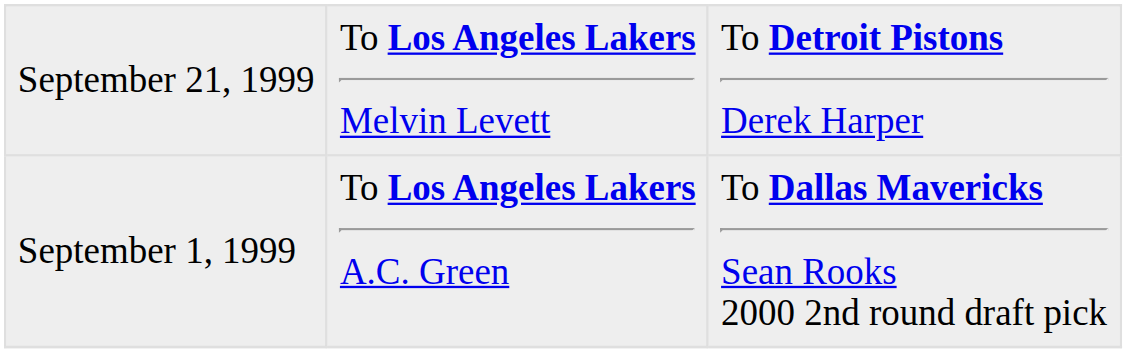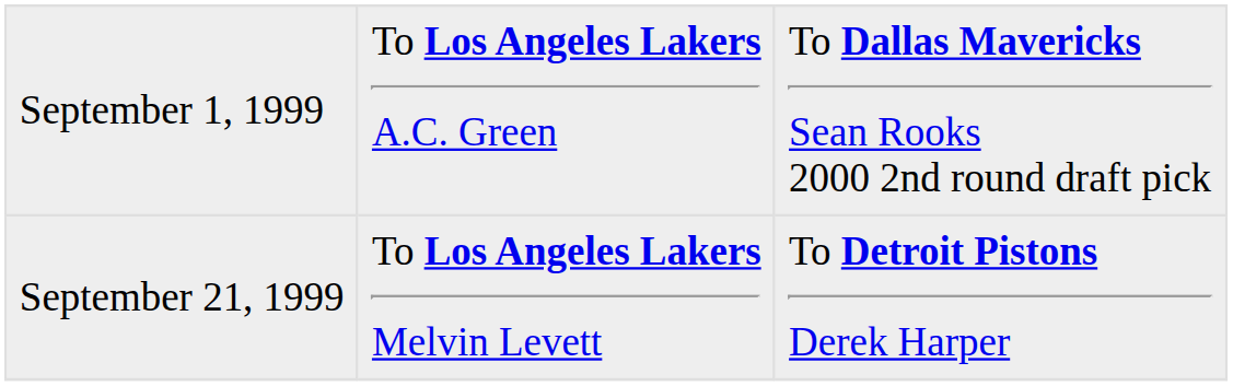rows swapped: September 1, 1999 <-> September 21, 1999
